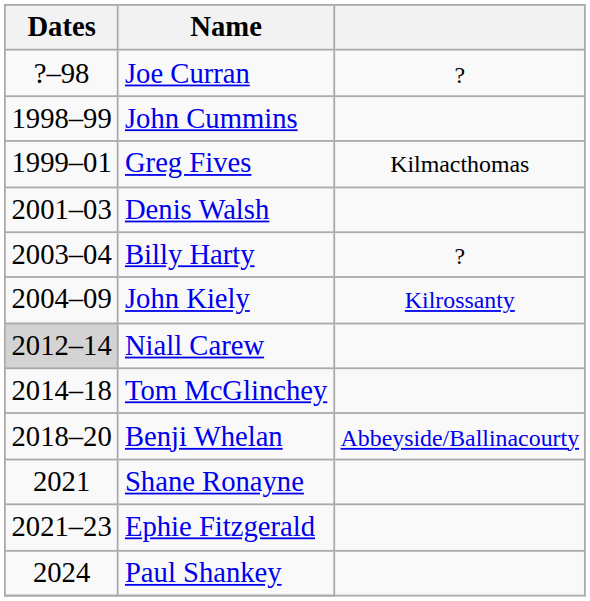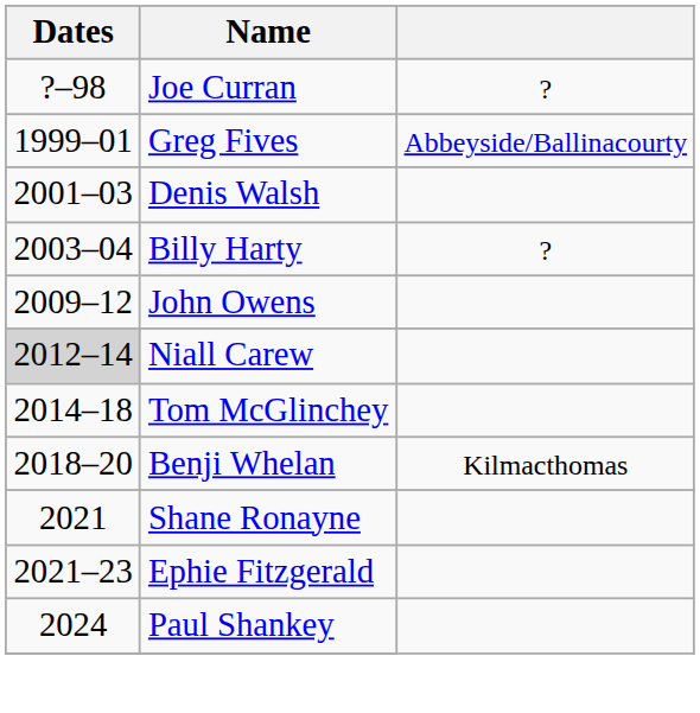- row: 1998–99 | John Cummins
Greg Fives | column 3: Kilmacthomas -> Abbeyside/Ballinacourty
- row: 2004–09 | John Kiely | Kilrossanty
+ row: 2009–12 | John Owens
Benji Whelan | column 3: Abbeyside/Ballinacourty -> Kilmacthomas
